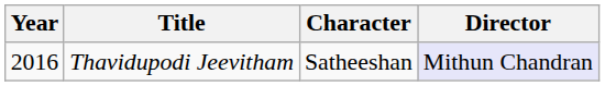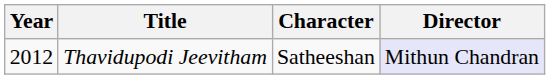Thavidupodi Jeevitham | Year: 2016 -> 2012
